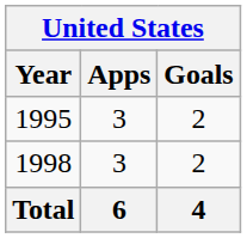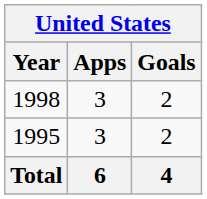rows swapped: 1995 <-> 1998
